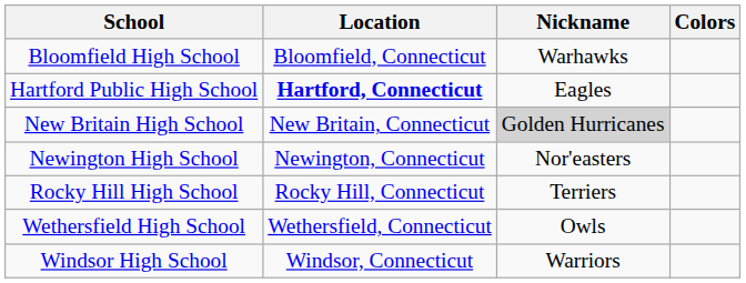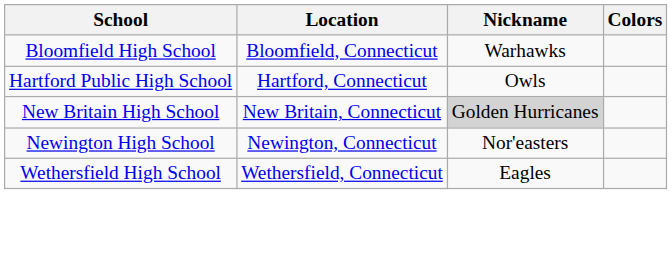Hartford Public High School | Location: bold -> normal
Hartford Public High School | Nickname: Eagles -> Owls
- row: Rocky Hill High School | Rocky Hill, Connecticut | Terriers
Wethersfield High School | Nickname: Owls -> Eagles
- row: Windsor High School | Windsor, Connecticut | Warriors
